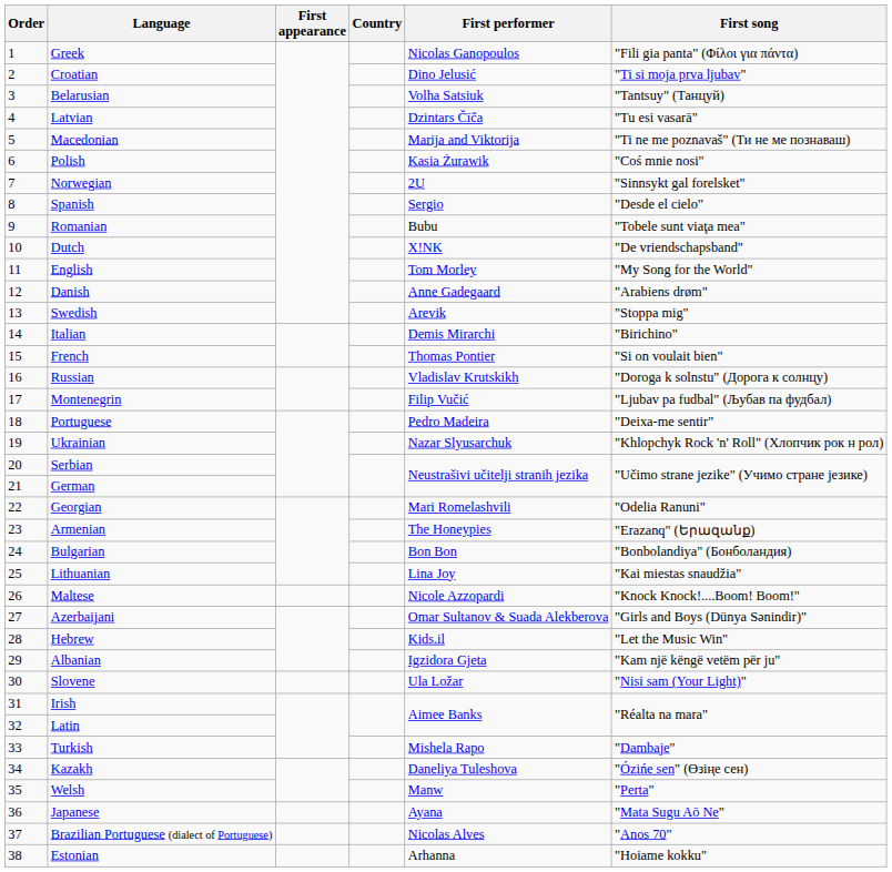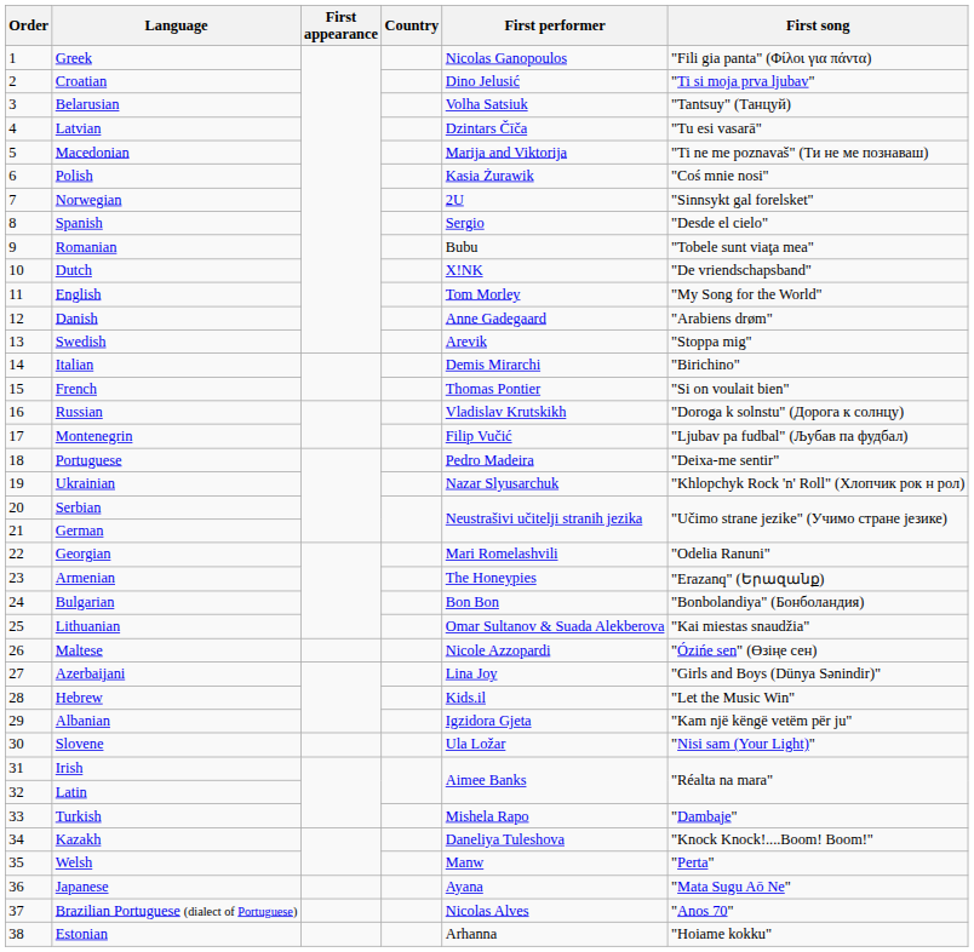Lithuanian | First performer: Lina Joy -> Omar Sultanov & Suada Alekberova
Maltese | First song: "Knock Knock!....Boom! Boom!" -> "Ózińe sen" (Өзіңе сен)
Azerbaijani | First performer: Omar Sultanov & Suada Alekberova -> Lina Joy
Kazakh | First song: "Ózińe sen" (Өзіңе сен) -> "Knock Knock!....Boom! Boom!"
